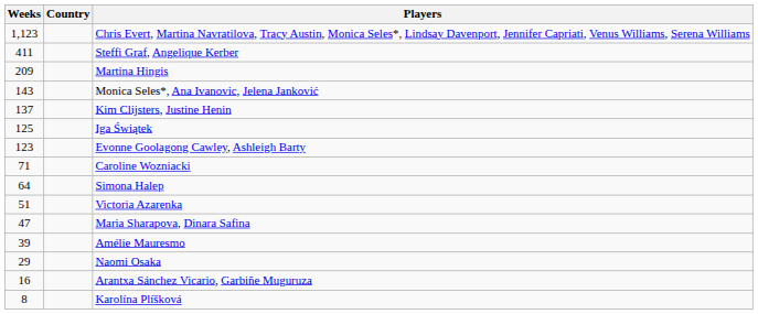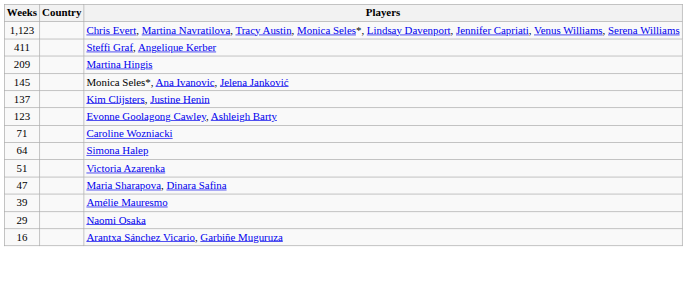Monica Seles*, Ana Ivanovic, Jelena Janković | Weeks: 143 -> 145
- row: 125 | Iga Świątek
- row: 8 | Karolína Plíšková
